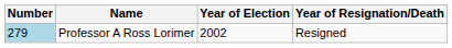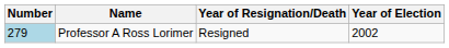columns swapped: Year of Election <-> Year of Resignation/Death
